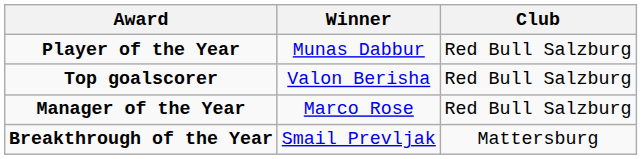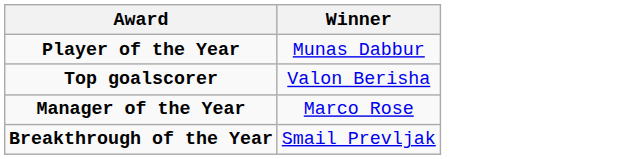- column: Club | Red Bull Salzburg | Red Bull Salzburg | Red Bull Salzburg | Mattersburg
